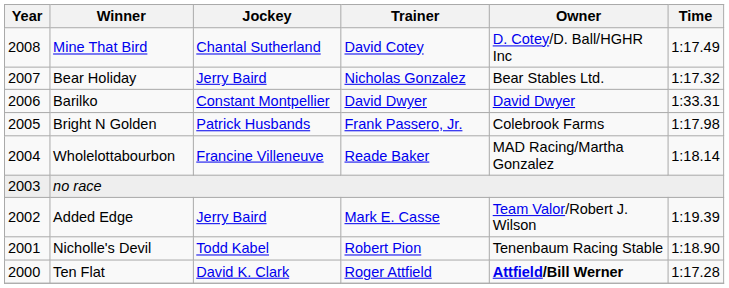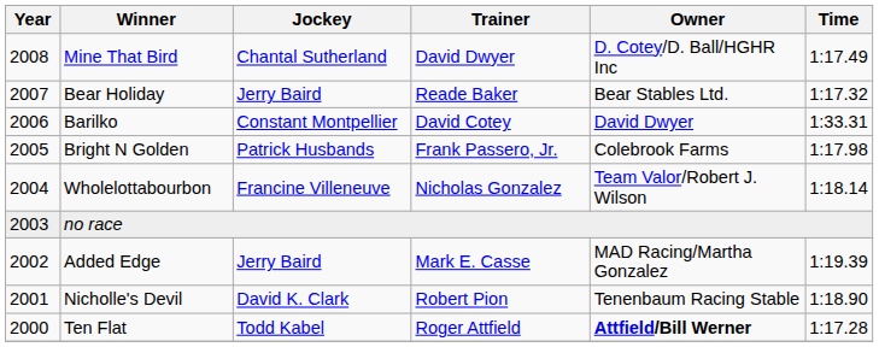Mine That Bird | Trainer: David Cotey -> David Dwyer
Bear Holiday | Trainer: Nicholas Gonzalez -> Reade Baker
Barilko | Trainer: David Dwyer -> David Cotey
Wholelottabourbon | Trainer: Reade Baker -> Nicholas Gonzalez
Wholelottabourbon | Owner: MAD Racing/Martha Gonzalez -> Team Valor/Robert J. Wilson
Added Edge | Owner: Team Valor/Robert J. Wilson -> MAD Racing/Martha Gonzalez
Nicholle's Devil | Jockey: Todd Kabel -> David K. Clark
Ten Flat | Jockey: David K. Clark -> Todd Kabel
